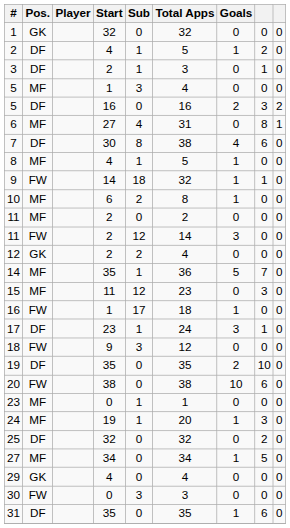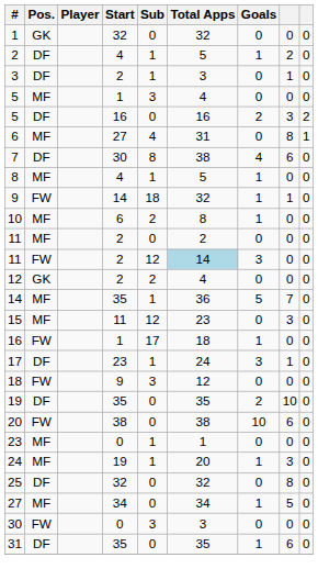11 / FW | Total Apps: no background -> lightblue background
25 | column 8: 2 -> 8
- row: 29 | GK | 4 | 0 | 4 | 0 | 0 | 0
